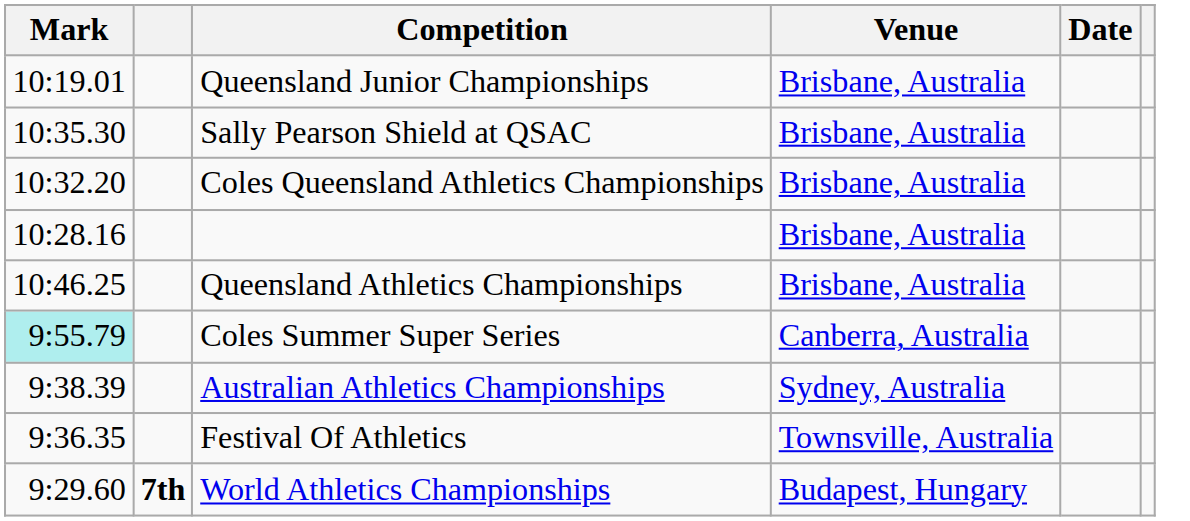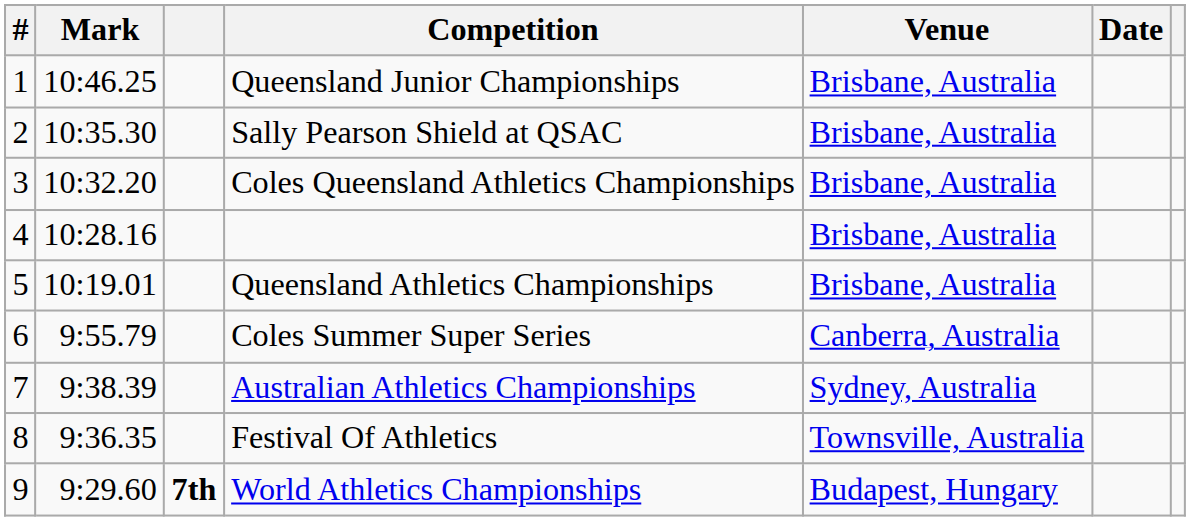+ column: # | 1 | 2 | 3 | 4 | 5 | 6 | 7 | 8 | 9
Queensland Junior Championships | Mark: 10:19.01 -> 10:46.25
Queensland Athletics Championships | Mark: 10:46.25 -> 10:19.01
Coles Summer Super Series | Mark: paleturquoise background -> no background
